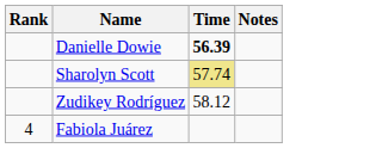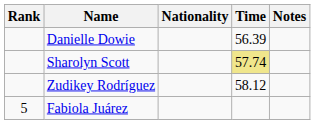+ column: Nationality
Danielle Dowie | Time: bold -> normal
Fabiola Juárez | Rank: 4 -> 5
